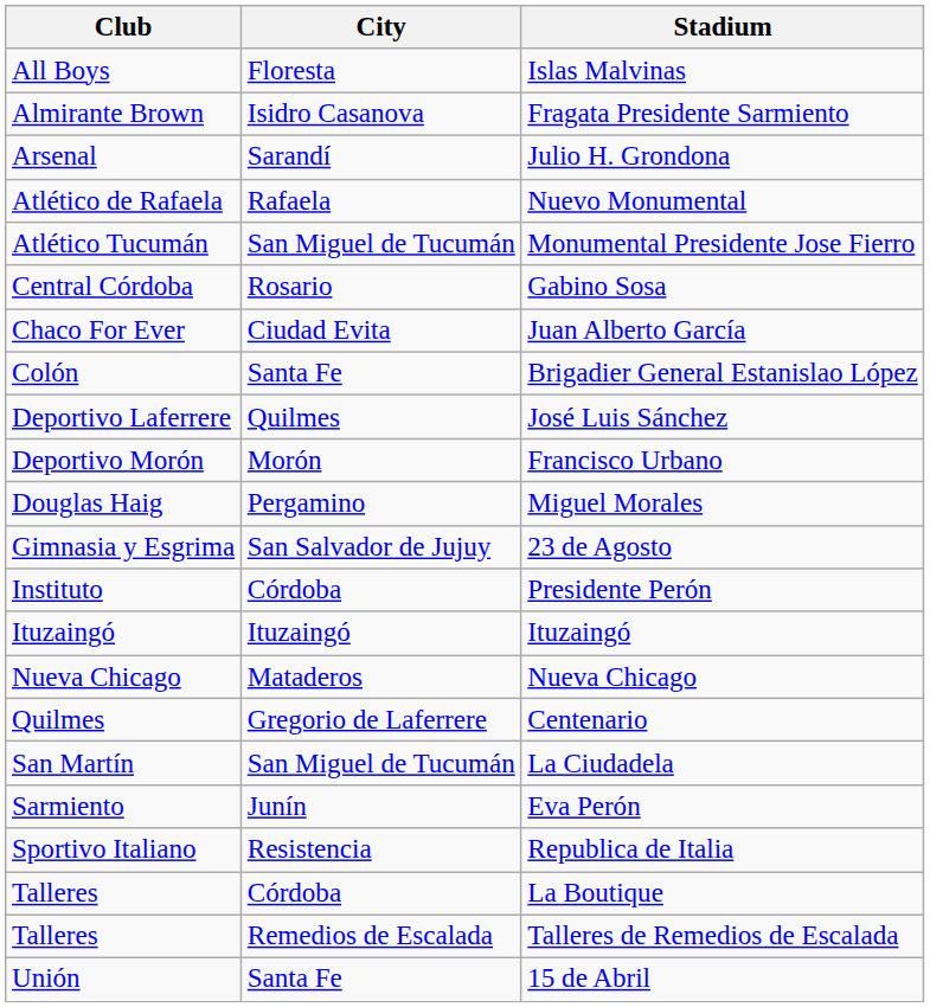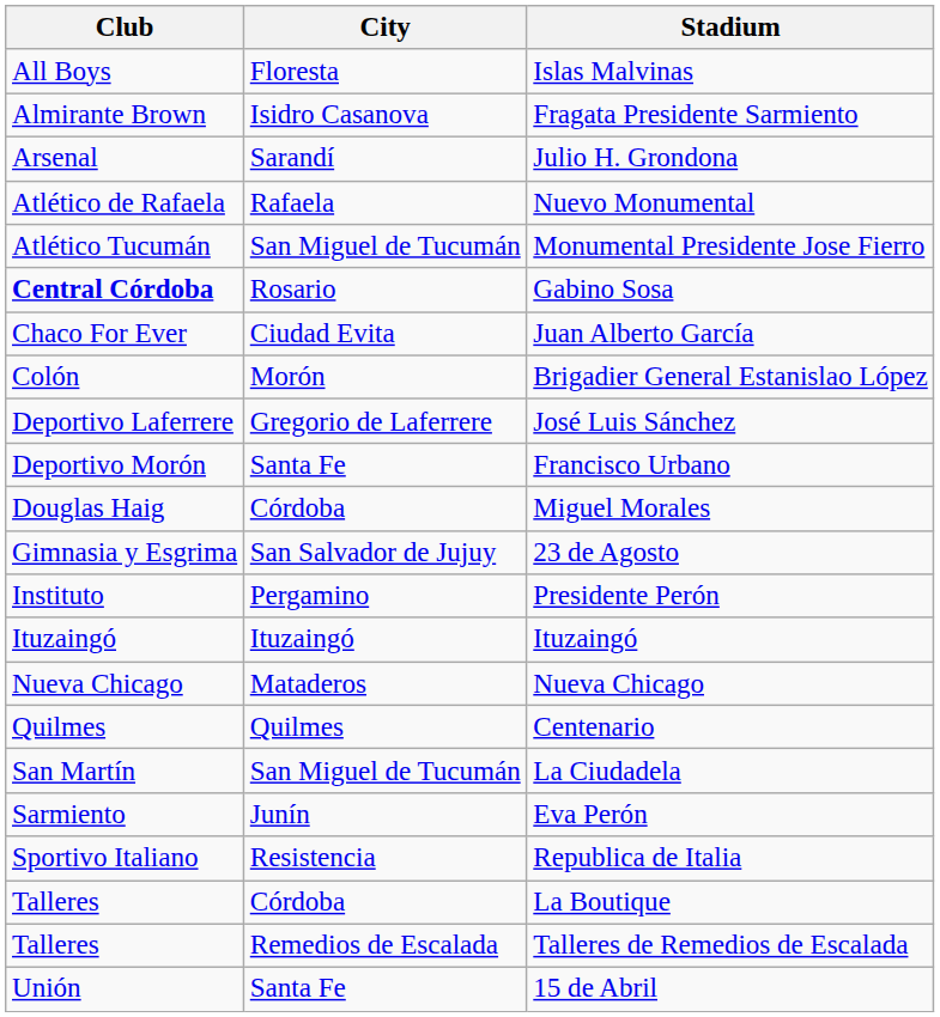Gabino Sosa | Club: normal -> bold
Brigadier General Estanislao López | City: Santa Fe -> Morón
José Luis Sánchez | City: Quilmes -> Gregorio de Laferrere
Francisco Urbano | City: Morón -> Santa Fe
Miguel Morales | City: Pergamino -> Córdoba
Presidente Perón | City: Córdoba -> Pergamino
Centenario | City: Gregorio de Laferrere -> Quilmes
